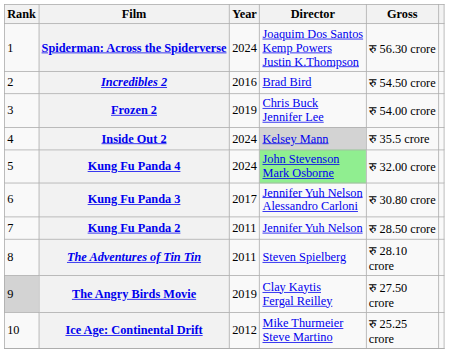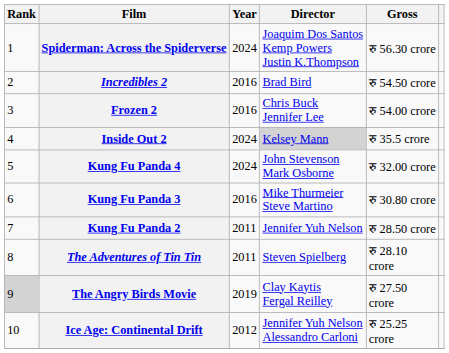Frozen 2 | Year: 2019 -> 2016
Kung Fu Panda 4 | Director: lightgreen background -> no background
Kung Fu Panda 3 | Year: 2017 -> 2016
Kung Fu Panda 3 | Director: Jennifer Yuh Nelson Alessandro Carloni -> Mike Thurmeier Steve Martino
Ice Age: Continental Drift | Director: Mike Thurmeier Steve Martino -> Jennifer Yuh Nelson Alessandro Carloni
